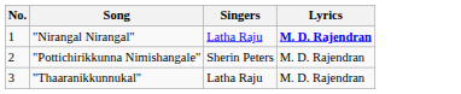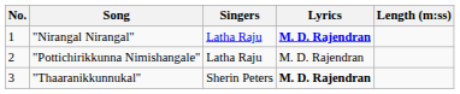+ column: Length (m:ss)
"Pottichirikkunna Nimishangale" | Singers: Sherin Peters -> Latha Raju
"Thaaranikkunnukal" | Singers: Latha Raju -> Sherin Peters
"Thaaranikkunnukal" | Lyrics: normal -> bold
